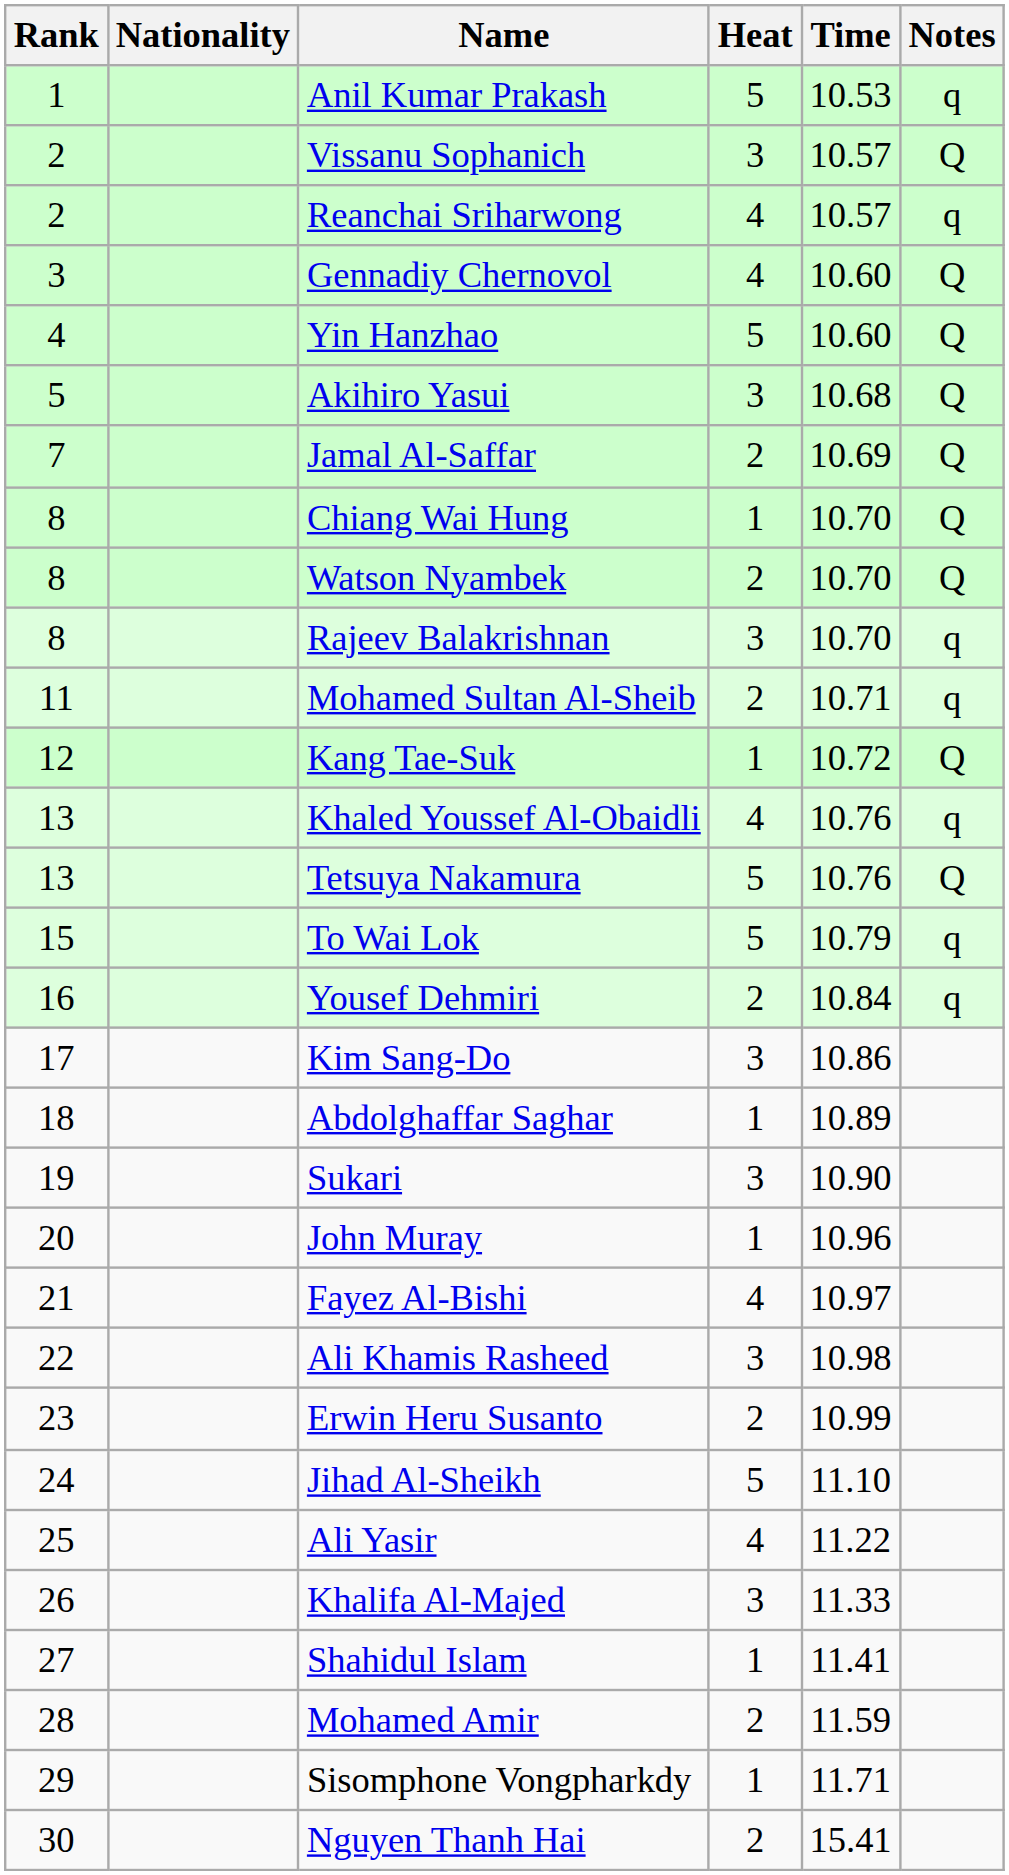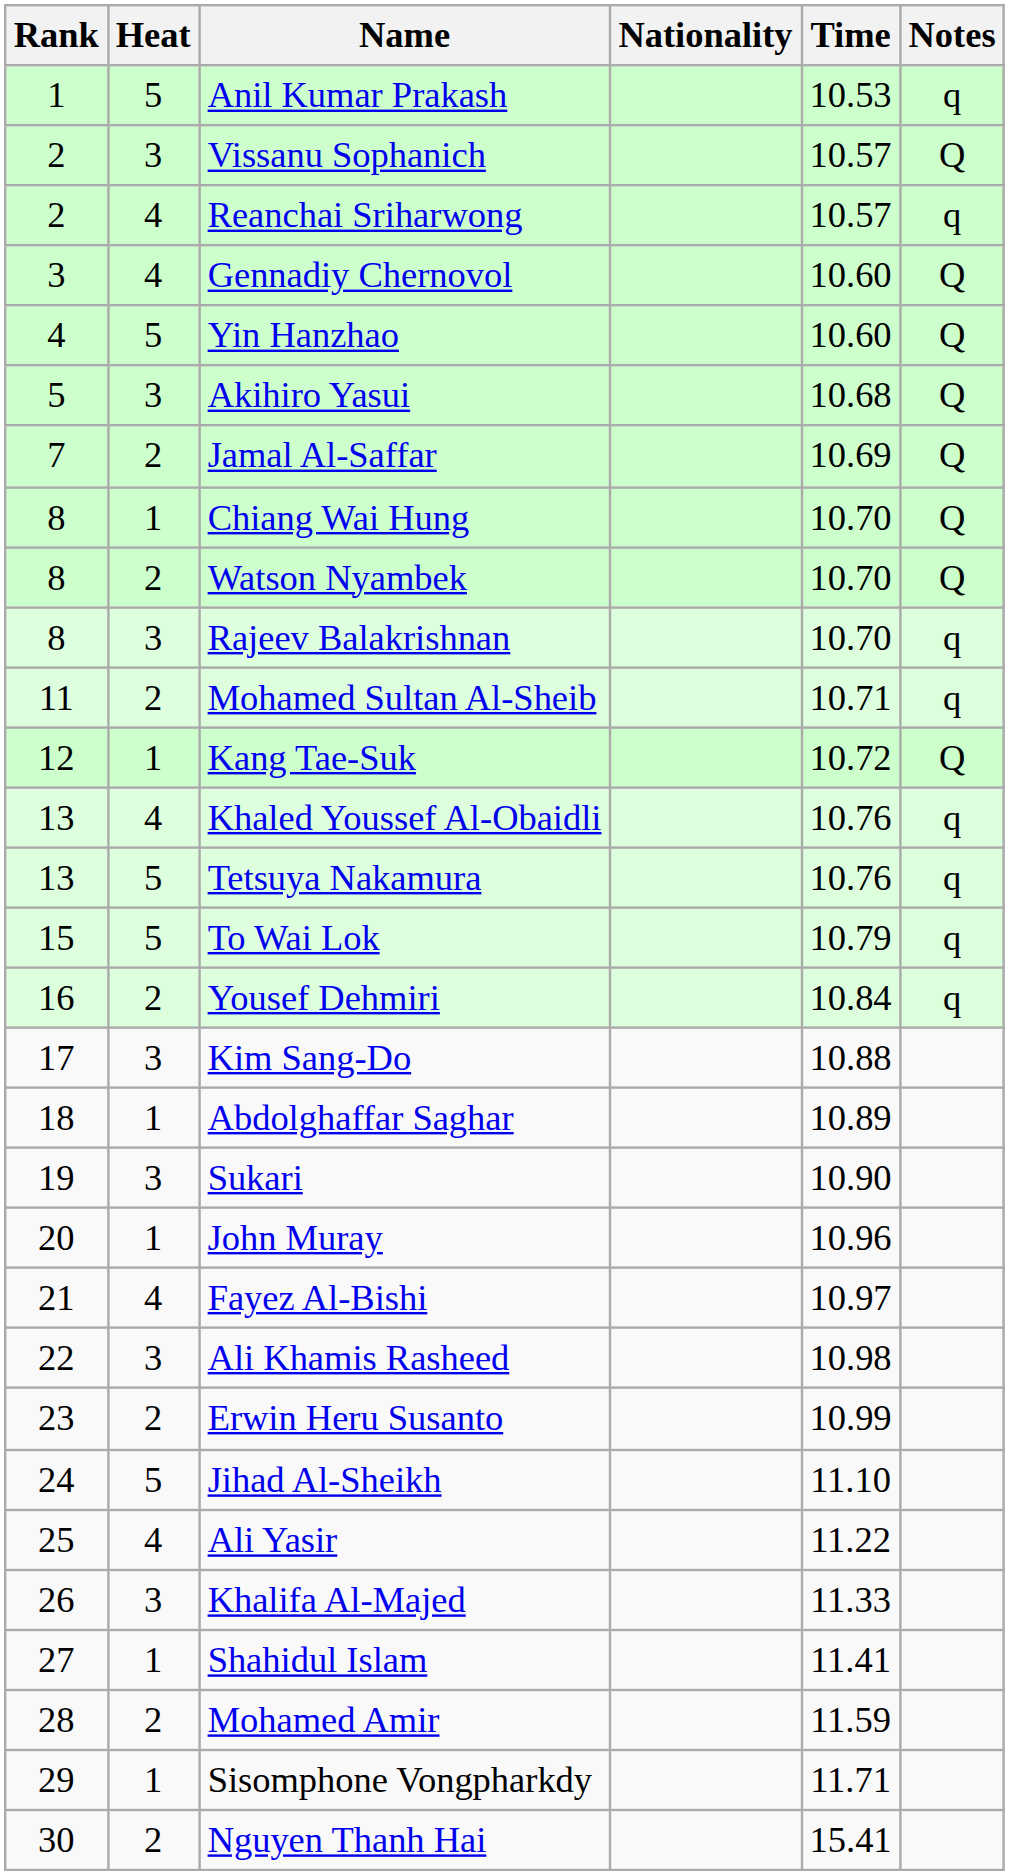columns swapped: Heat <-> Nationality
Tetsuya Nakamura | Notes: Q -> q
Kim Sang-Do | Time: 10.86 -> 10.88
